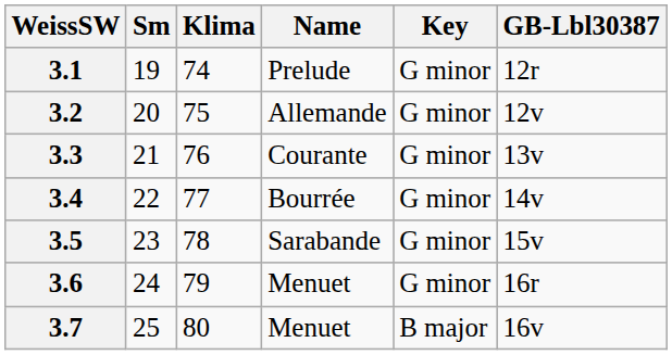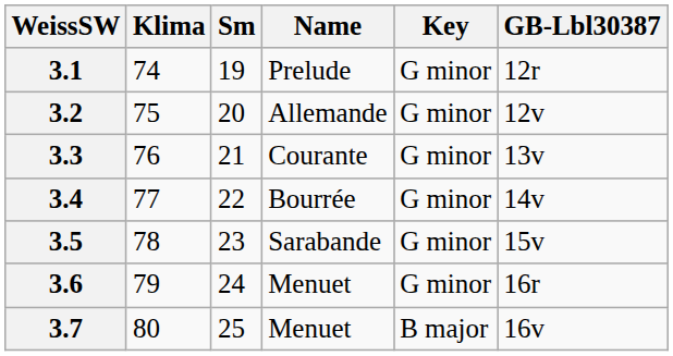columns swapped: Sm <-> Klima
